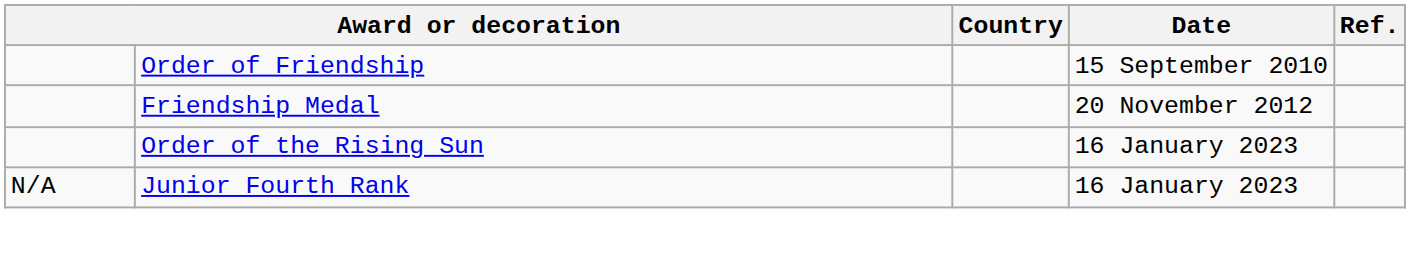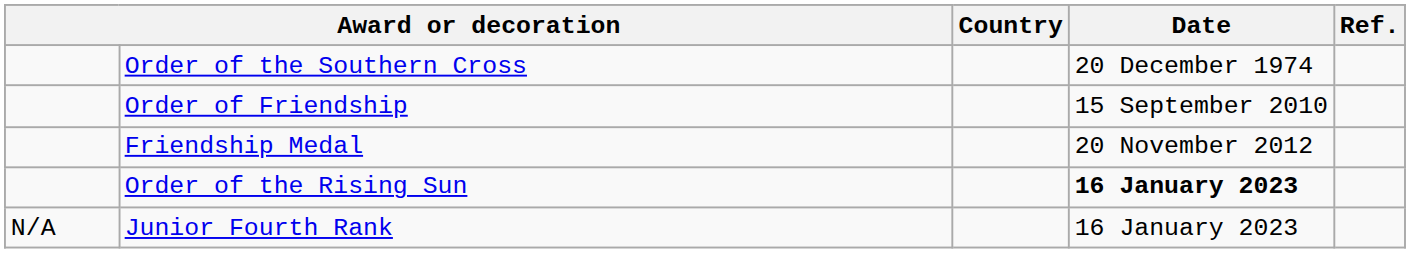+ row: Order of the Southern Cross | 20 December 1974
Order of the Rising Sun | Date: normal -> bold
